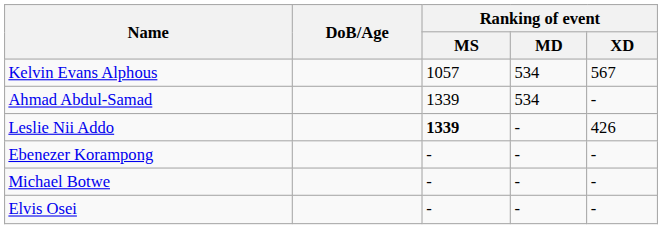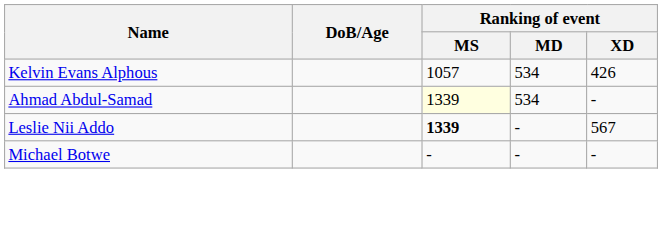Kelvin Evans Alphous | Ranking of event / XD: 567 -> 426
Ahmad Abdul-Samad | Ranking of event / MS: no background -> lightyellow background
Leslie Nii Addo | Ranking of event / XD: 426 -> 567
- row: Ebenezer Korampong | - | - | -
- row: Elvis Osei | - | - | -
